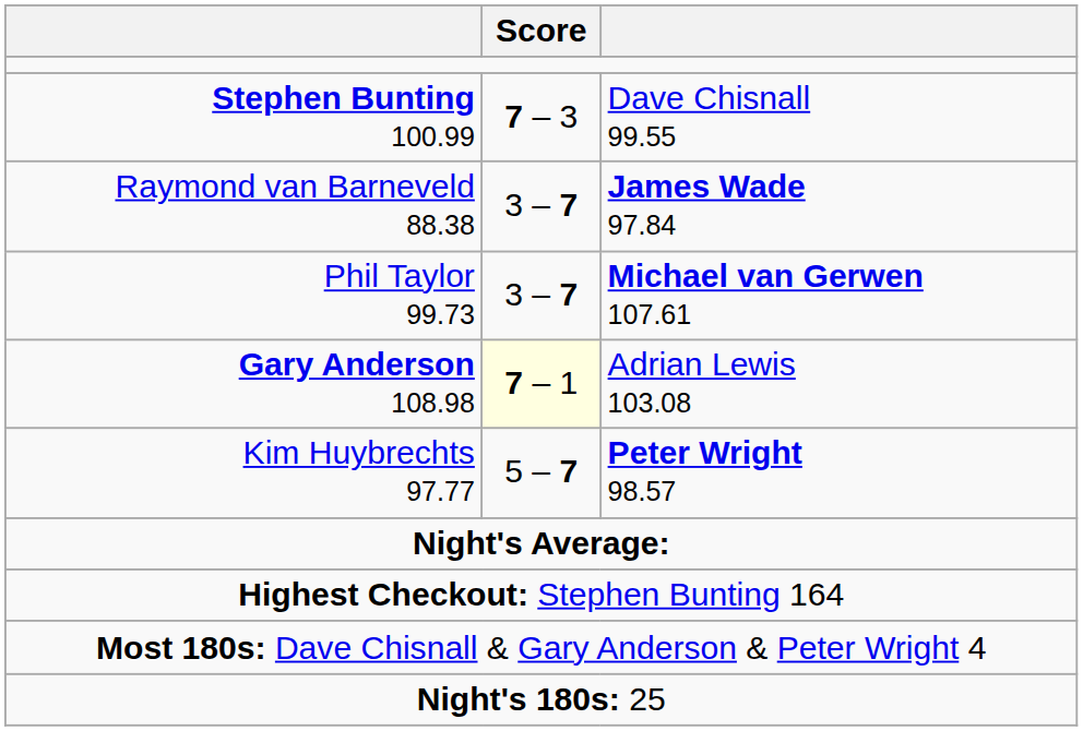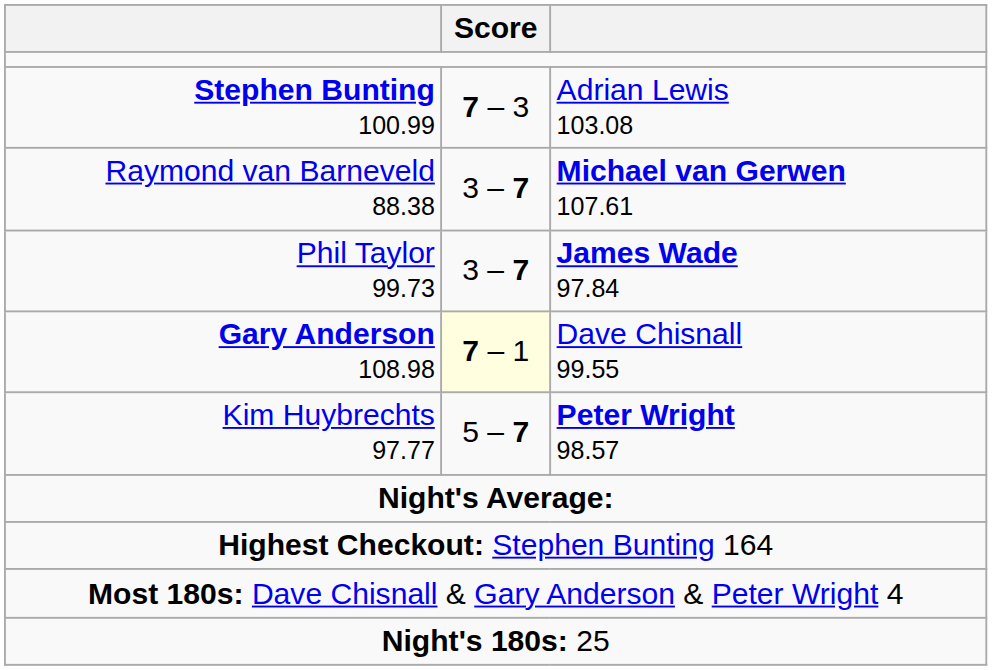Stephen Bunting 100.99 | column 3: Dave Chisnall 99.55 -> Adrian Lewis 103.08
Raymond van Barneveld 88.38 | column 3: James Wade 97.84 -> Michael van Gerwen 107.61
Phil Taylor 99.73 | column 3: Michael van Gerwen 107.61 -> James Wade 97.84
Gary Anderson 108.98 | column 3: Adrian Lewis 103.08 -> Dave Chisnall 99.55
